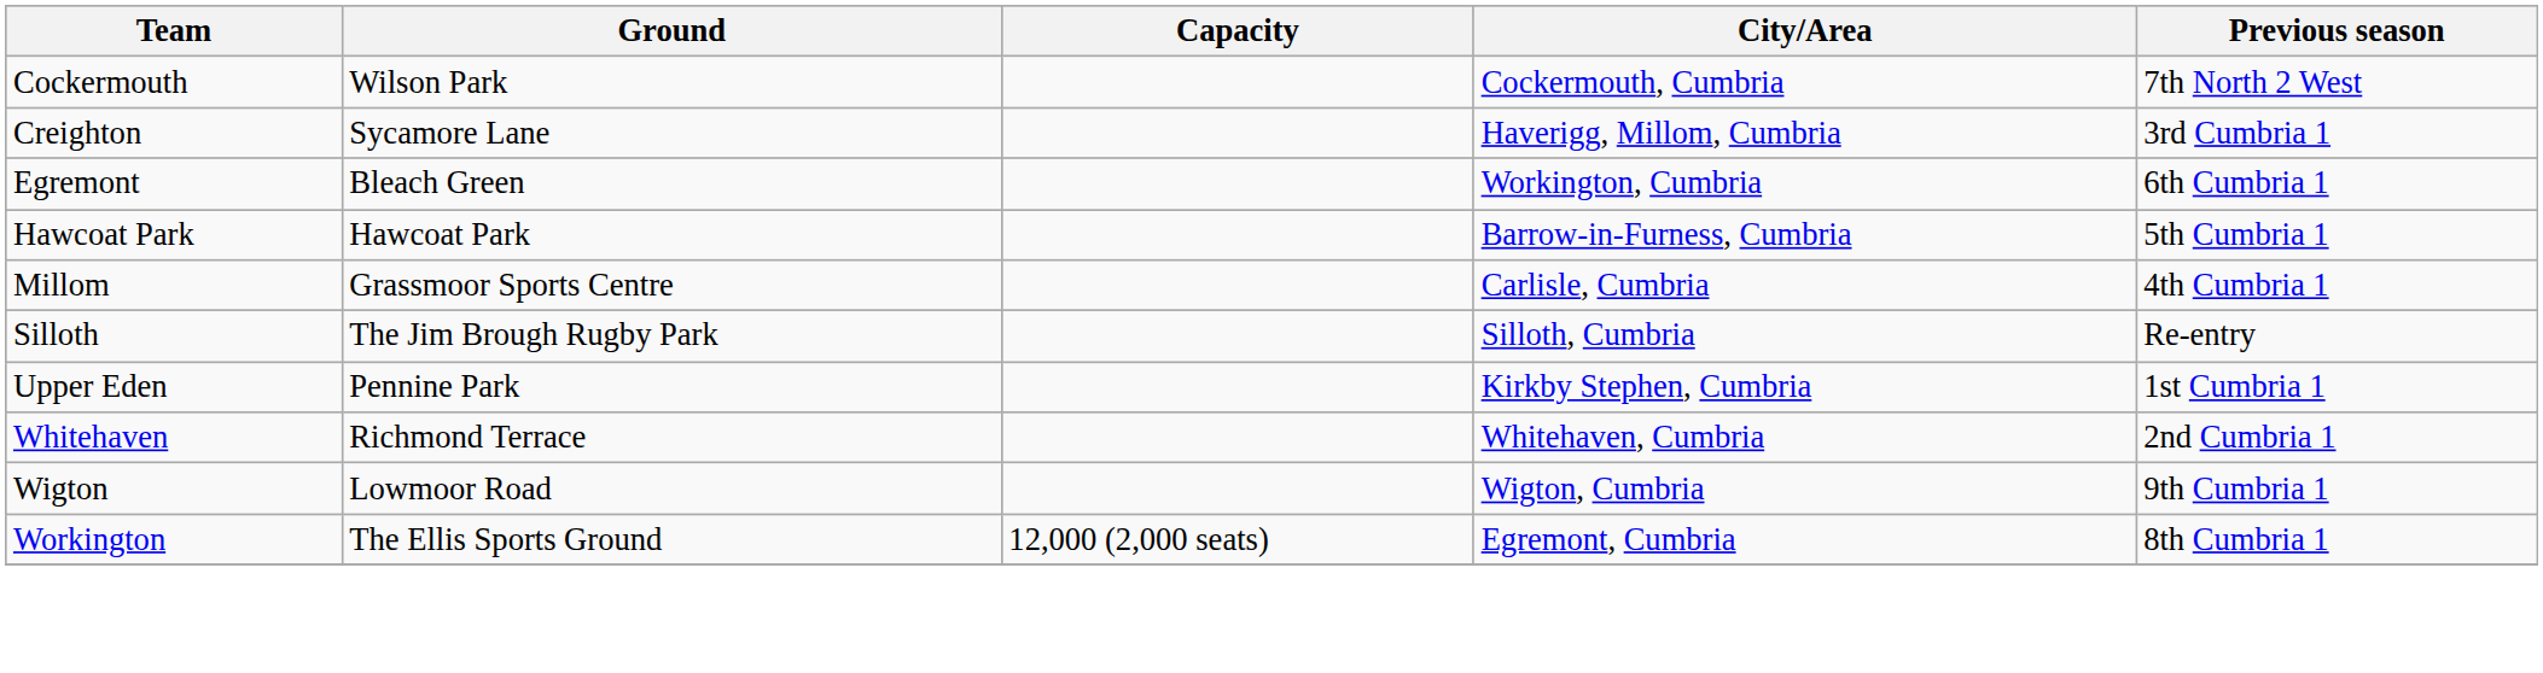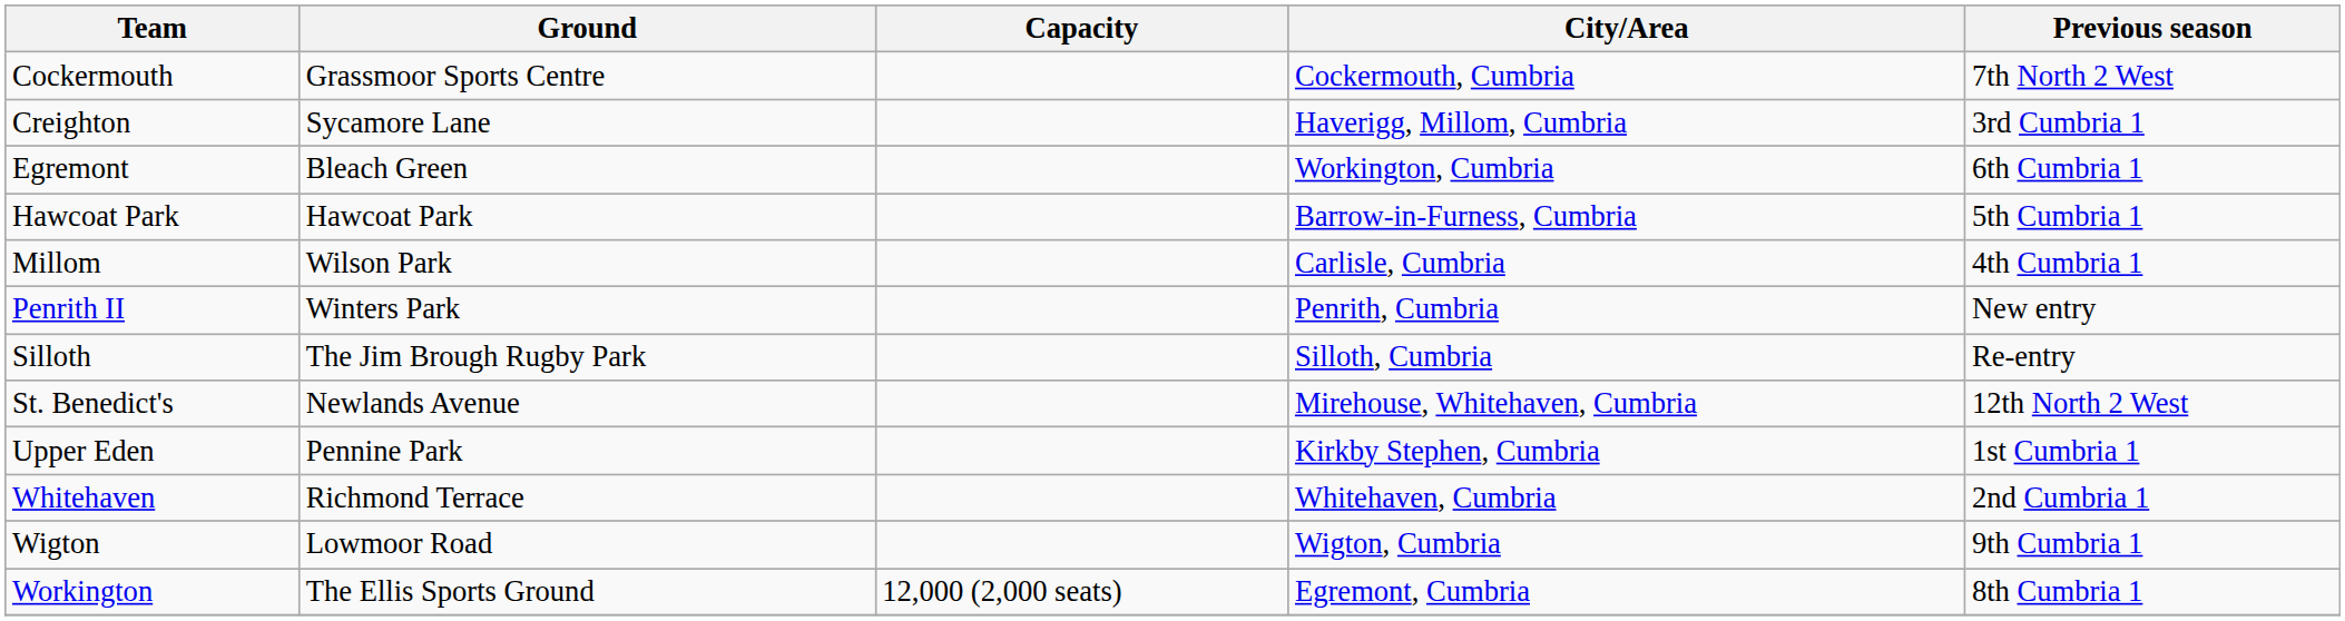Cockermouth | Ground: Wilson Park -> Grassmoor Sports Centre
Millom | Ground: Grassmoor Sports Centre -> Wilson Park
+ row: Penrith II | Winters Park | Penrith, Cumbria | New entry
+ row: St. Benedict's | Newlands Avenue | Mirehouse, Whitehaven, Cumbria | 12th North 2 West
